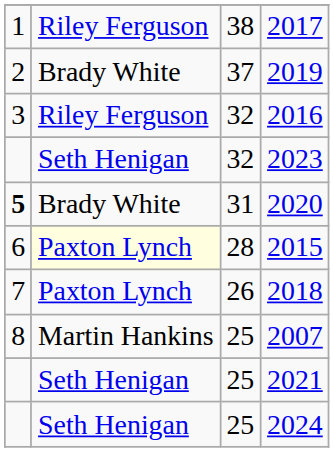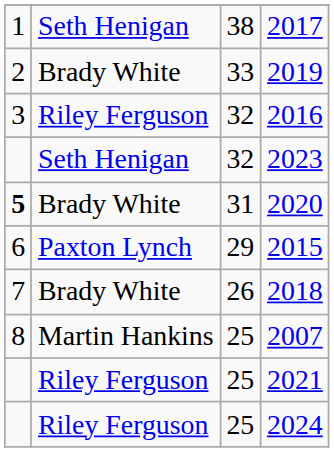2017 | column 2: Riley Ferguson -> Seth Henigan
2019 | column 3: 37 -> 33
2015 | column 2: lightyellow background -> no background
2015 | column 3: 28 -> 29
2018 | column 2: Paxton Lynch -> Brady White
2021 | column 2: Seth Henigan -> Riley Ferguson
2024 | column 2: Seth Henigan -> Riley Ferguson
